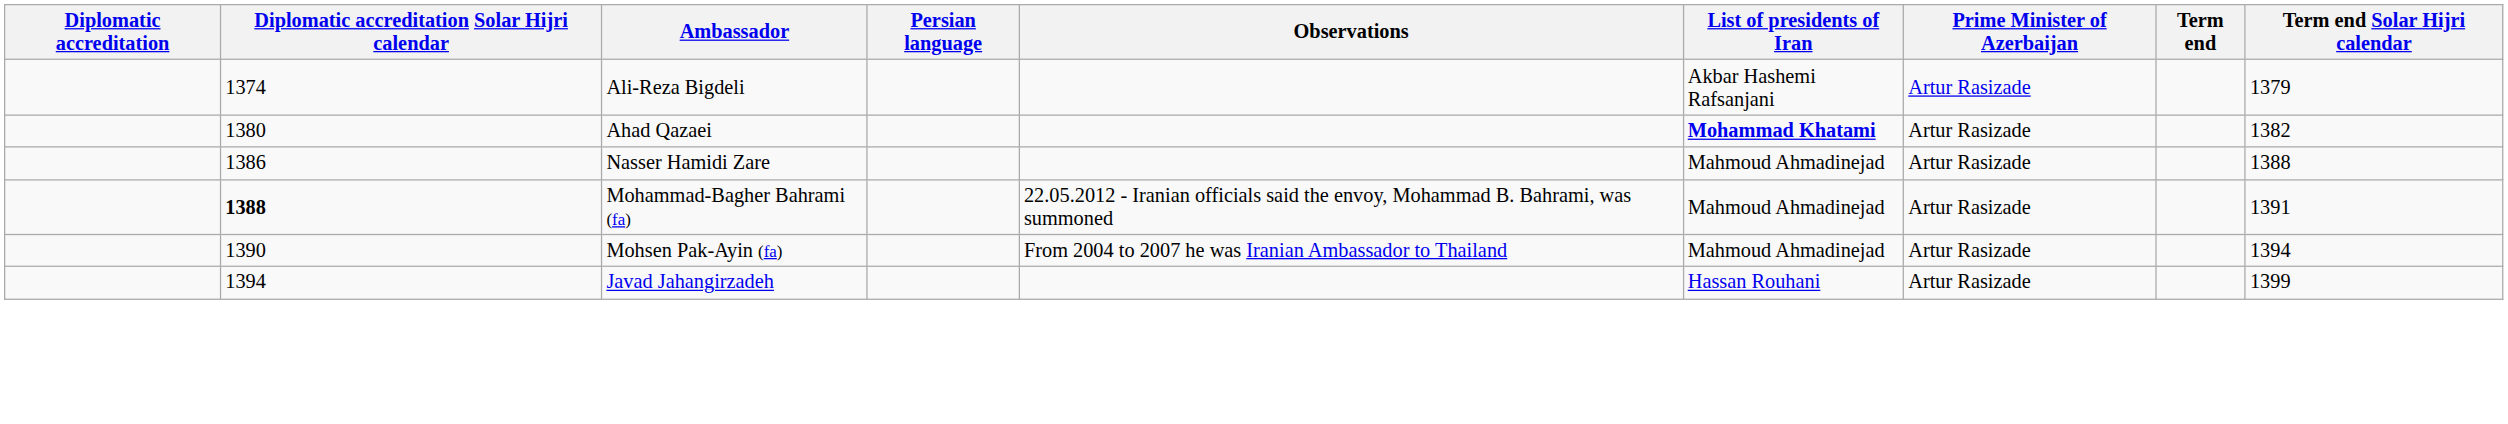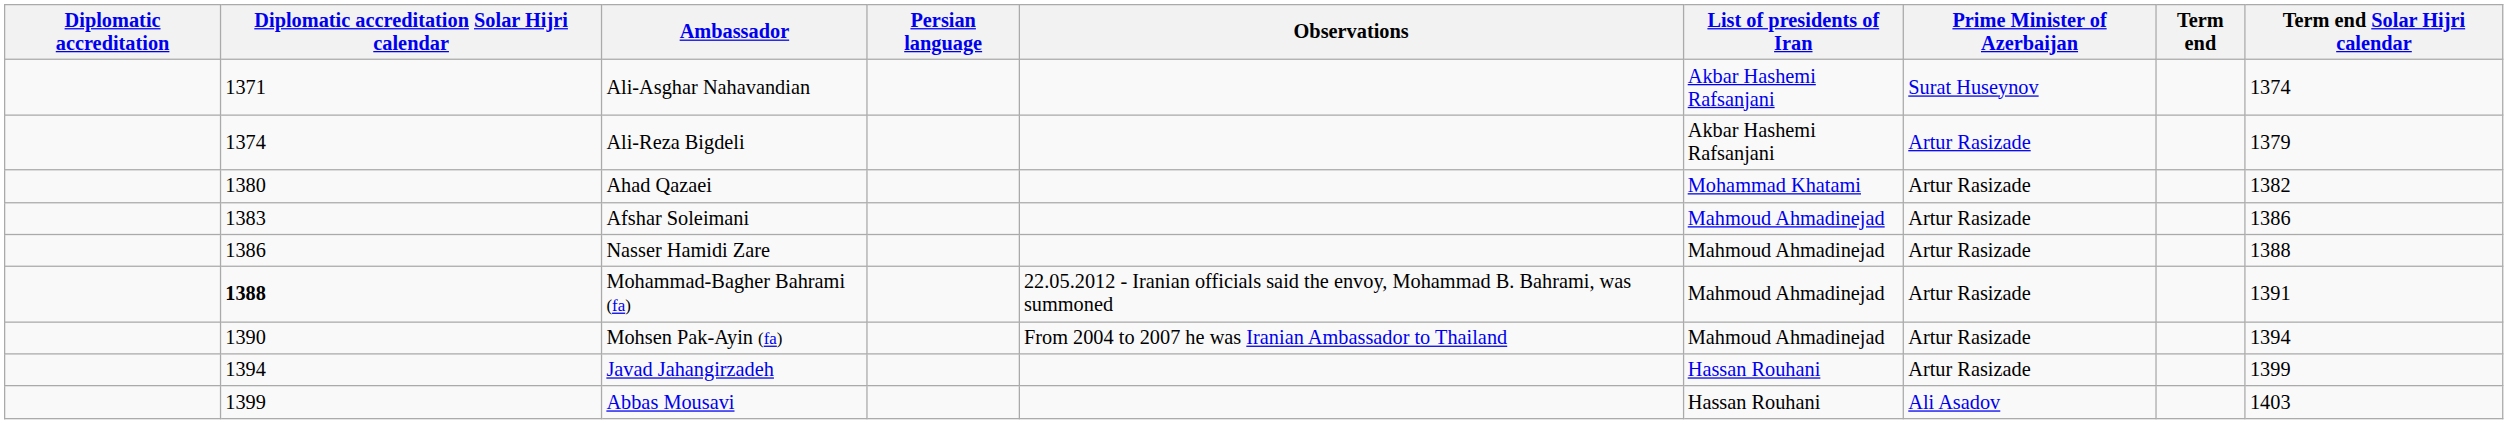+ row: 1371 | Ali-Asghar Nahavandian | Akbar Hashemi Rafsanjani | Surat Huseynov | 1374
Ahad Qazaei | List of presidents of Iran: bold -> normal
+ row: 1383 | Afshar Soleimani | Mahmoud Ahmadinejad | Artur Rasizade | 1386
+ row: 1399 | Abbas Mousavi | Hassan Rouhani | Ali Asadov | 1403
